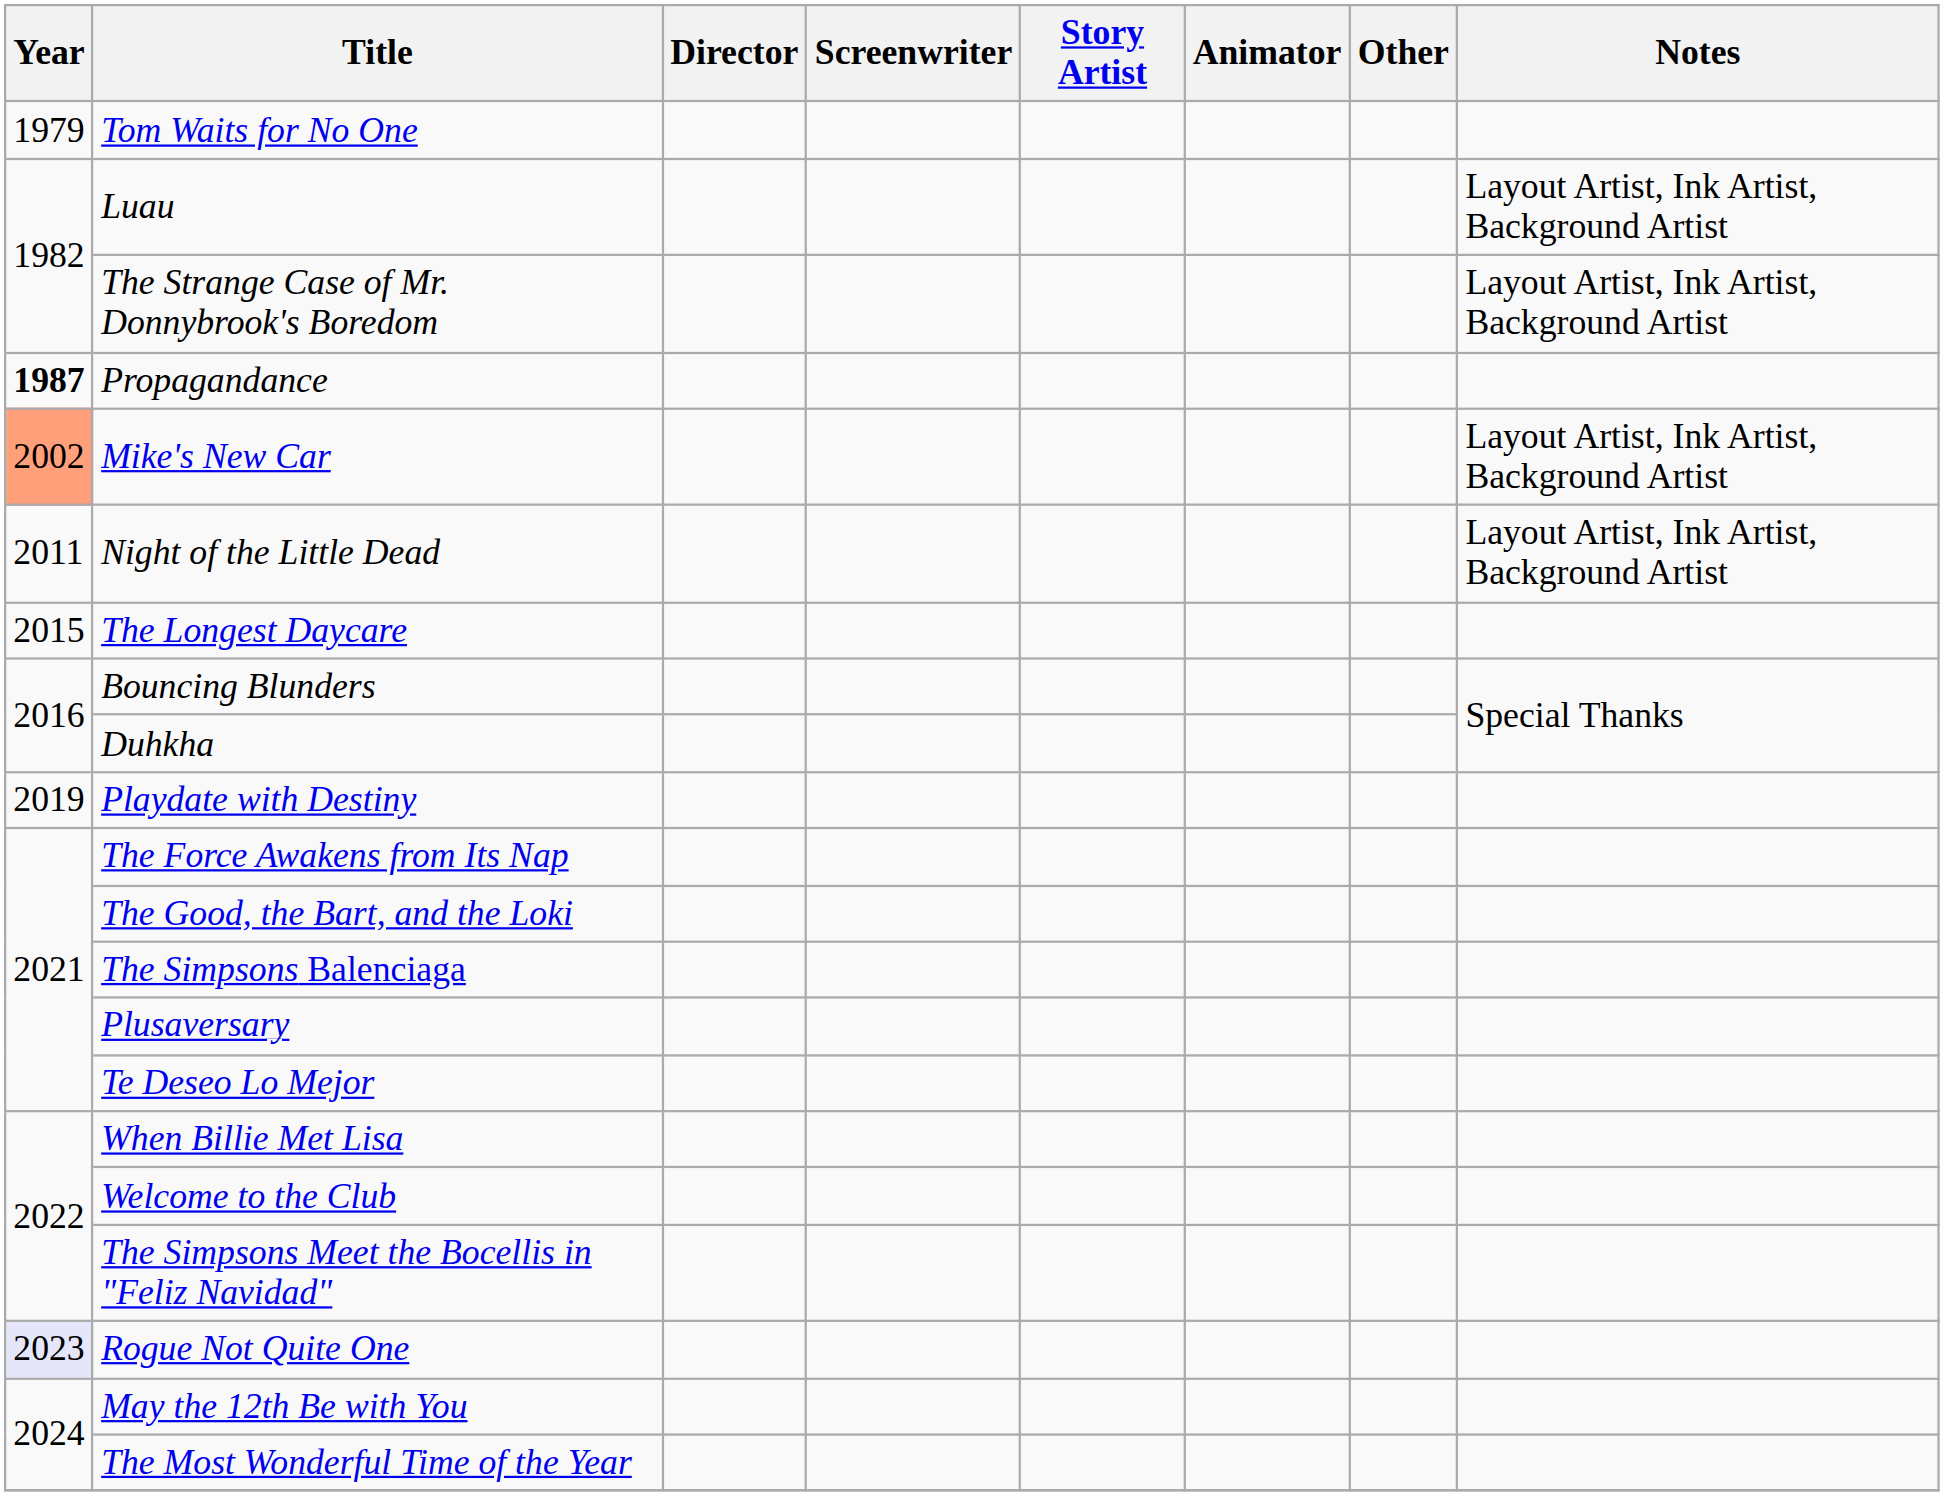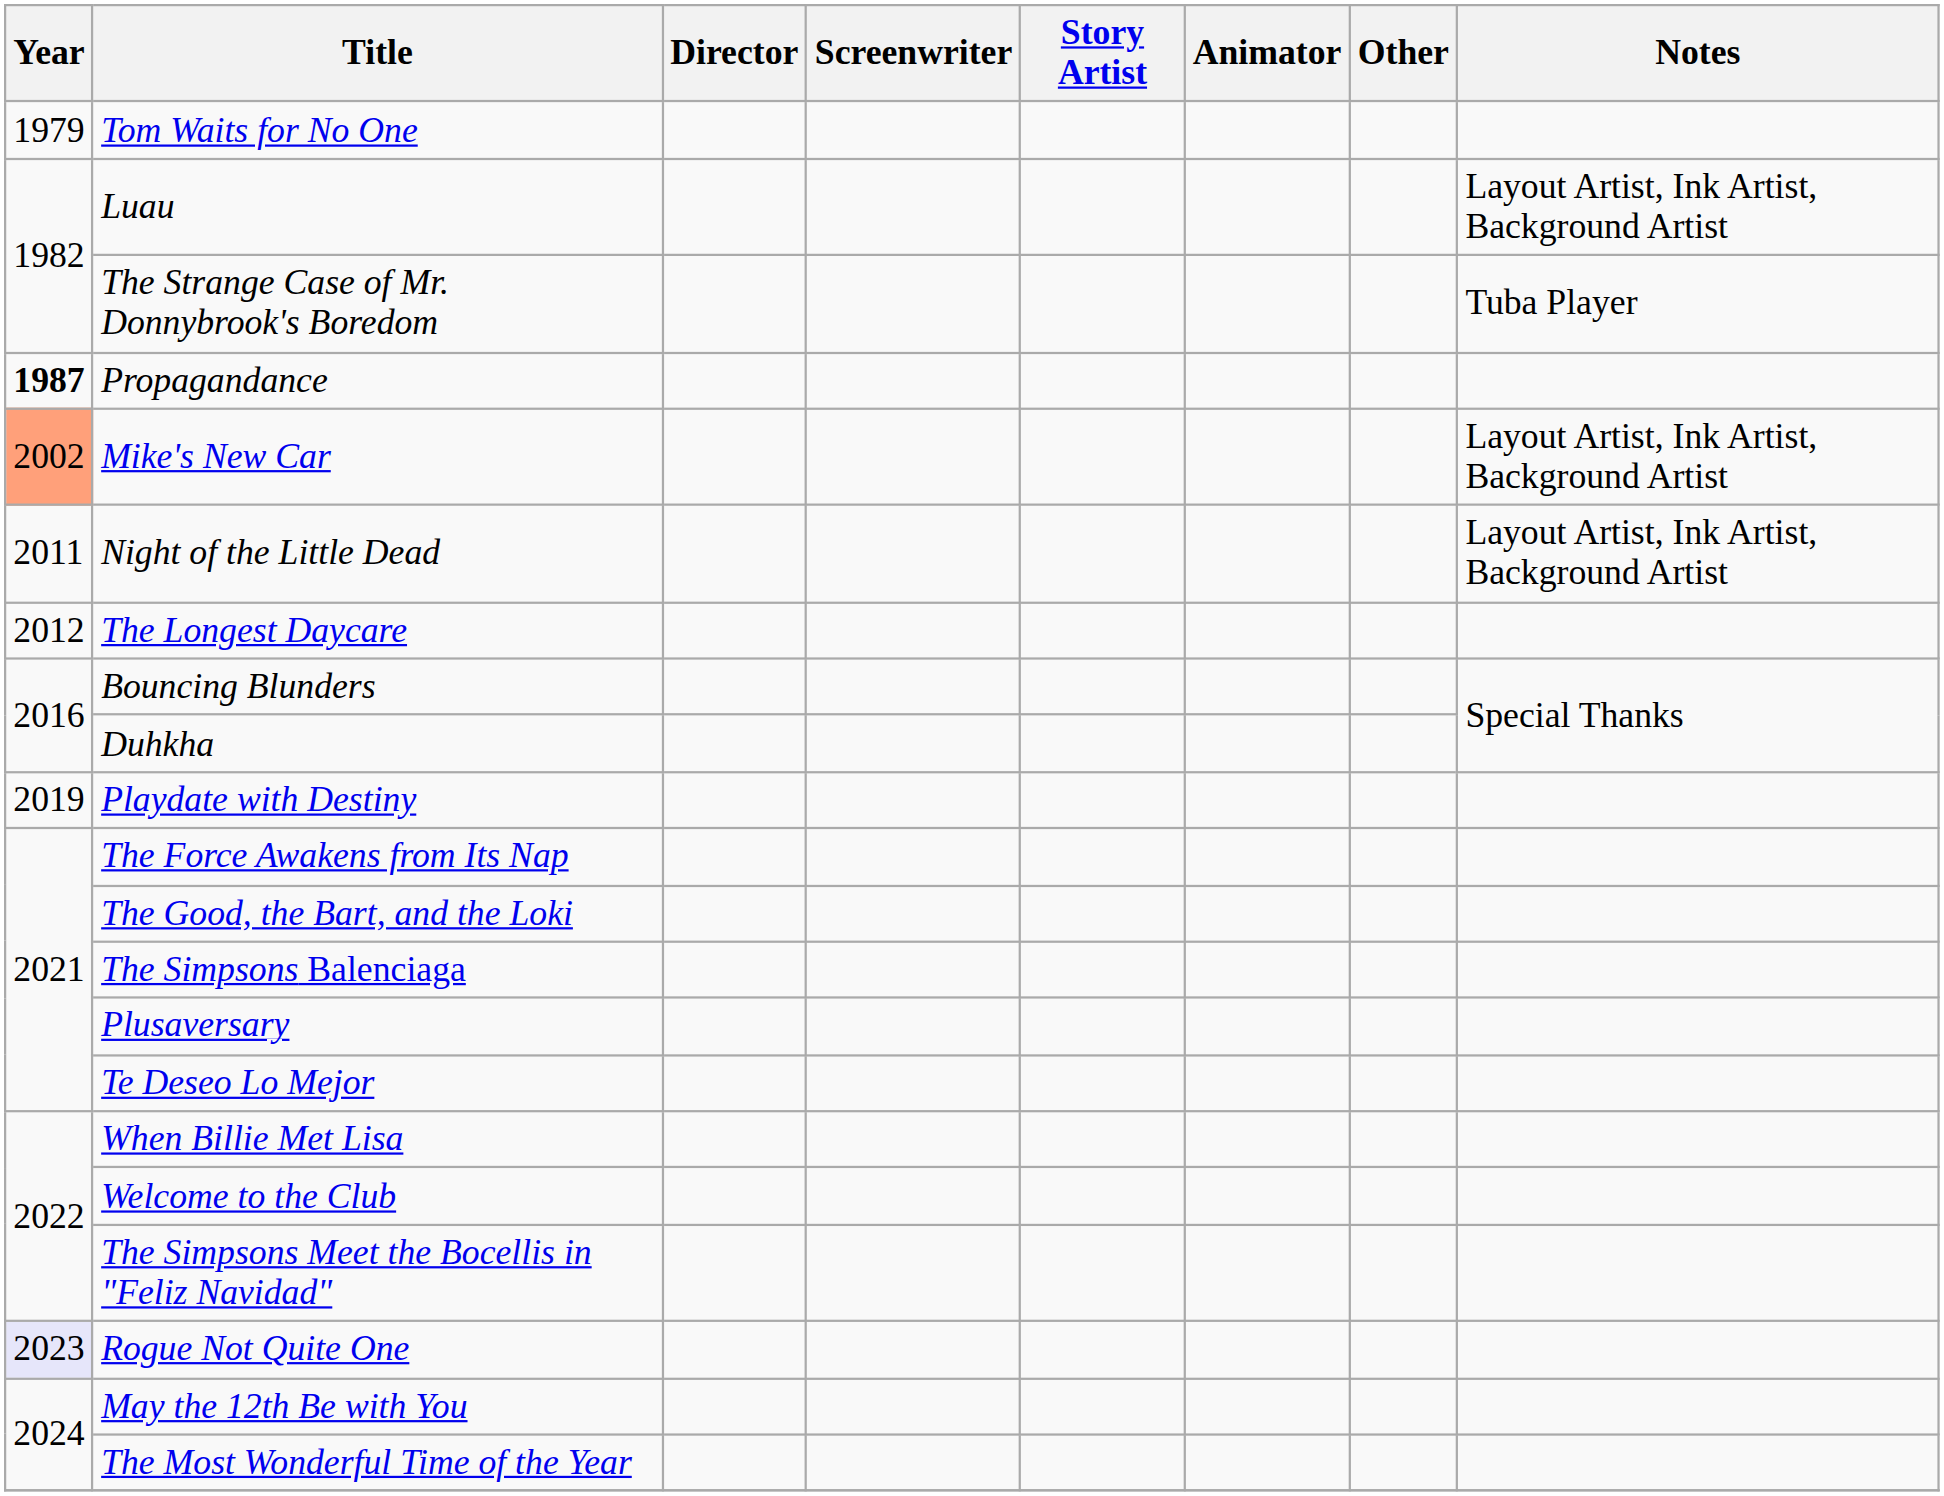The Strange Case of Mr. Donnybrook's Boredom | Notes: Layout Artist, Ink Artist, Background Artist -> Tuba Player
The Longest Daycare | Year: 2015 -> 2012
